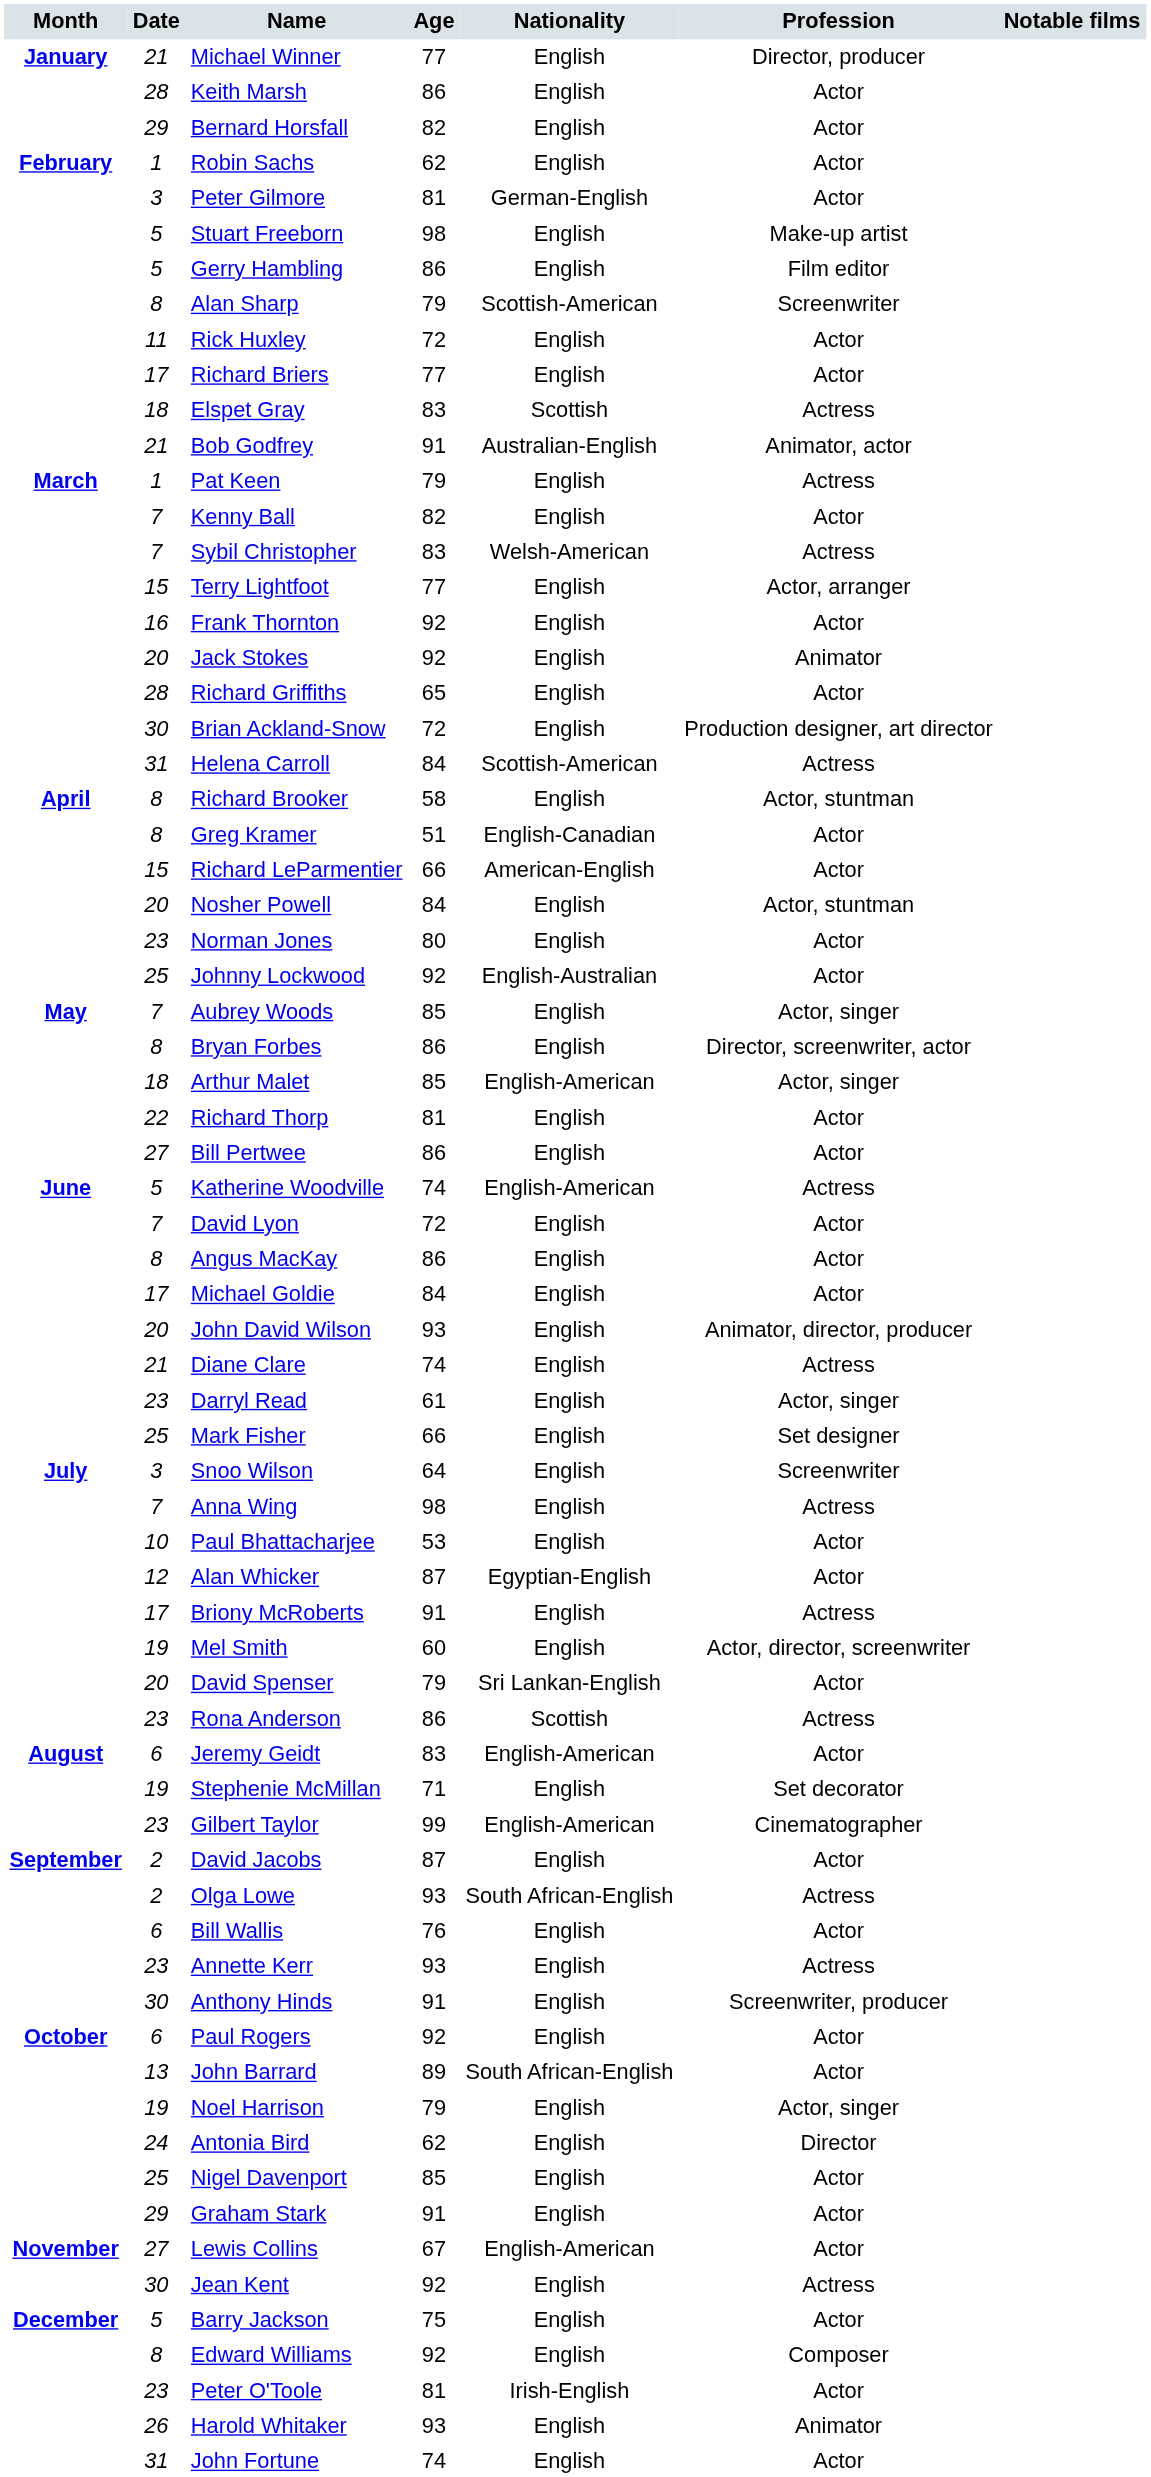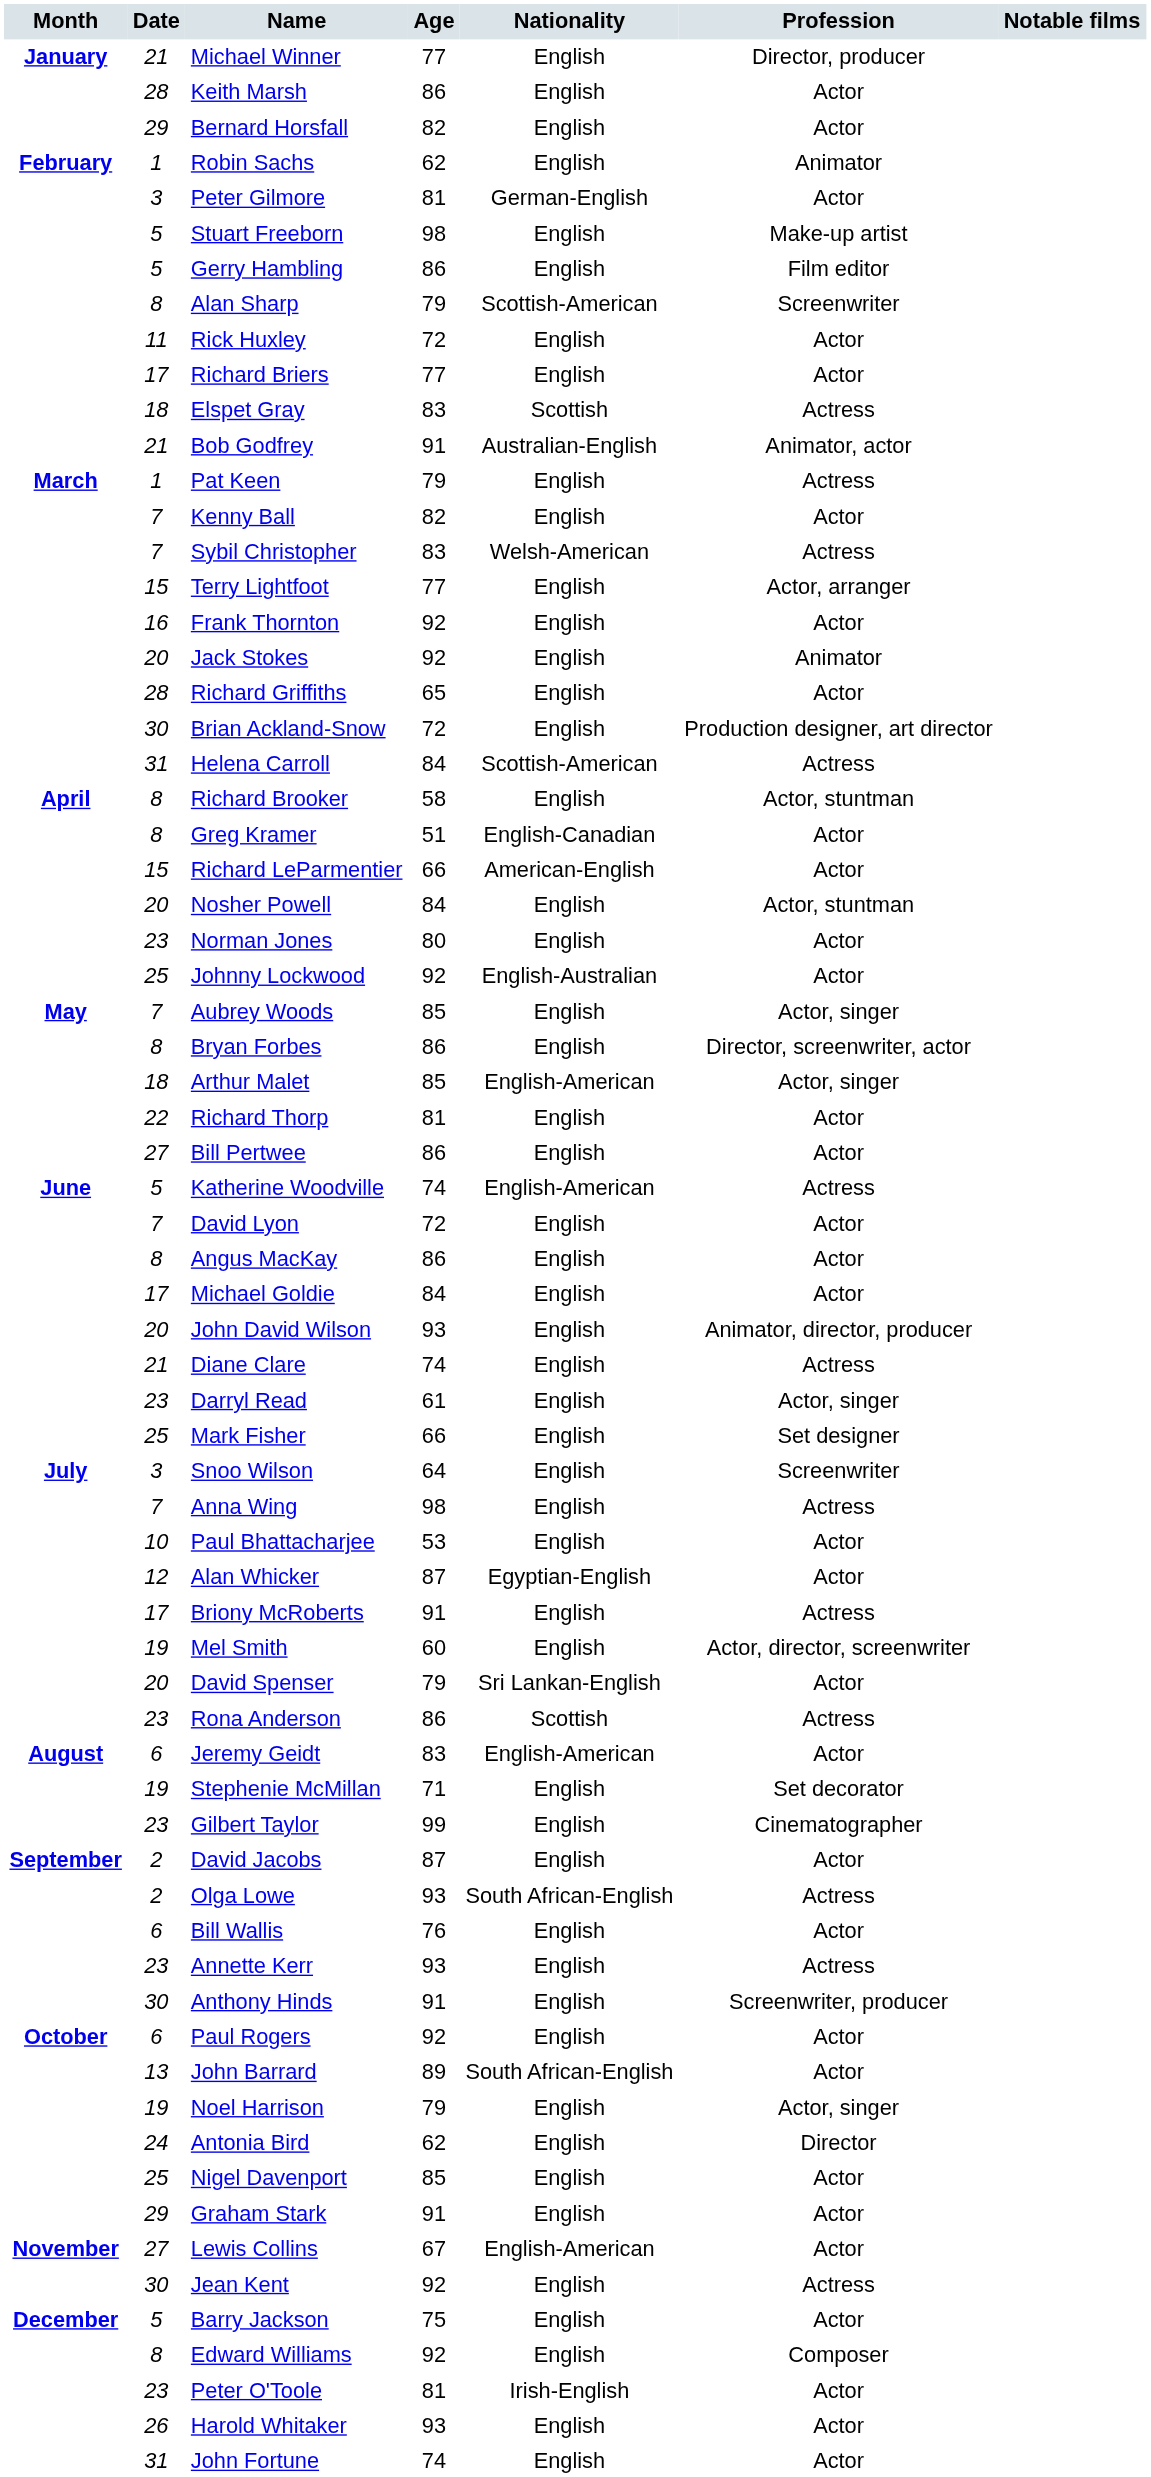Robin Sachs | Profession: Actor -> Animator
Gilbert Taylor | Nationality: English-American -> English
Harold Whitaker | Profession: Animator -> Actor
